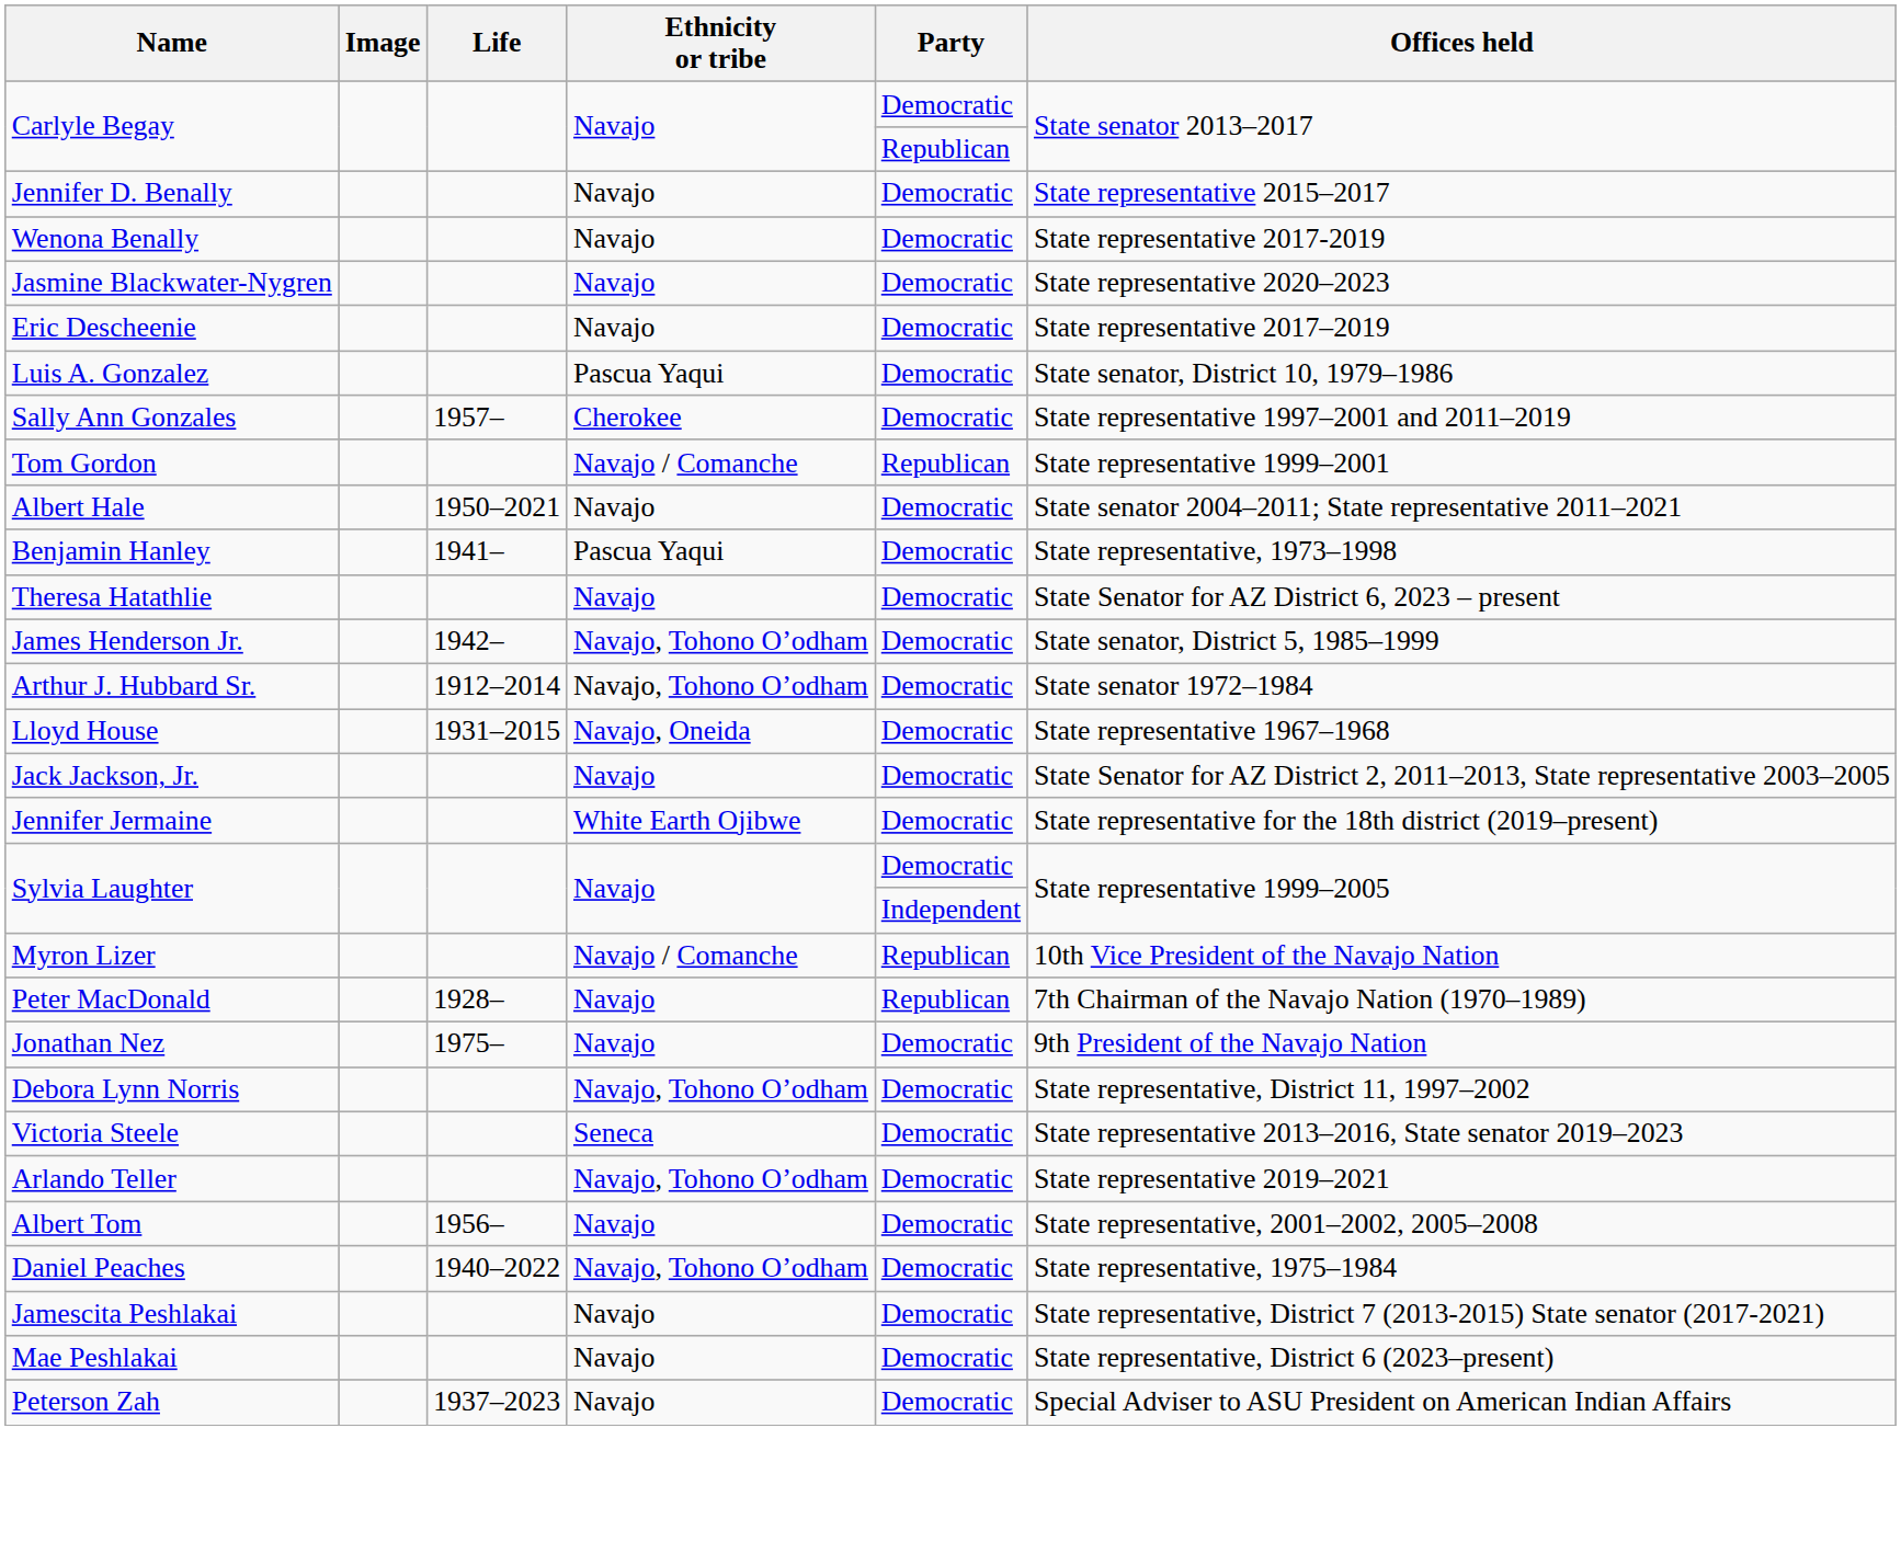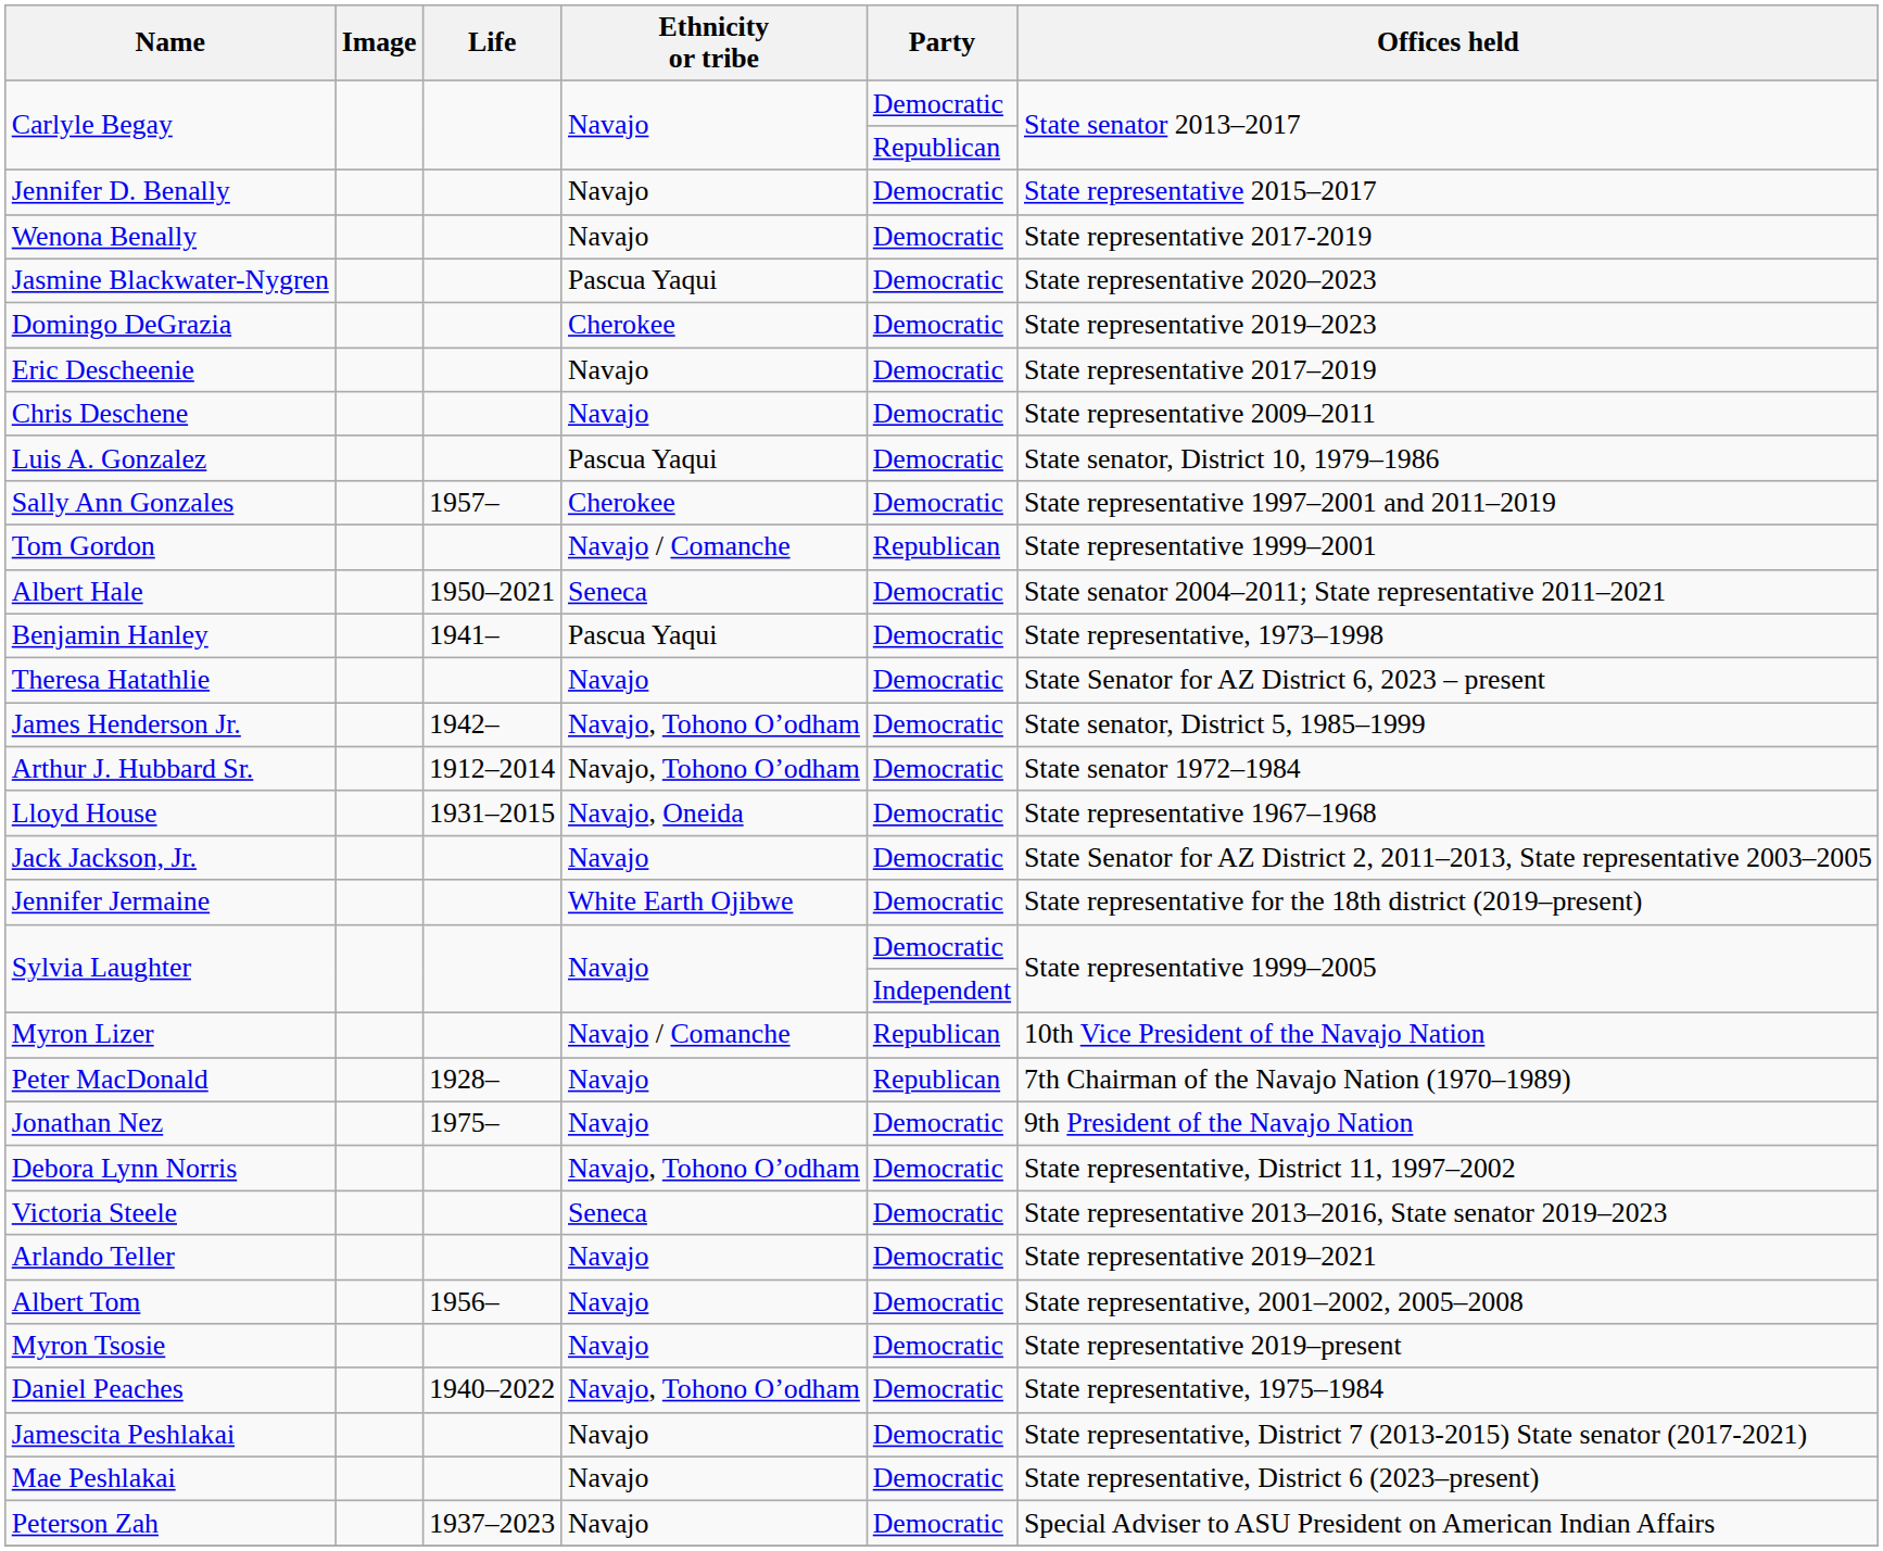Jasmine Blackwater-Nygren | Ethnicity or tribe: Navajo -> Pascua Yaqui
+ row: Domingo DeGrazia | Cherokee | Democratic | State representative 2019–2023
+ row: Chris Deschene | Navajo | Democratic | State representative 2009–2011
Albert Hale | Ethnicity or tribe: Navajo -> Seneca
Arlando Teller | Ethnicity or tribe: Navajo, Tohono Oʼodham -> Navajo
+ row: Myron Tsosie | Navajo | Democratic | State representative 2019–present
